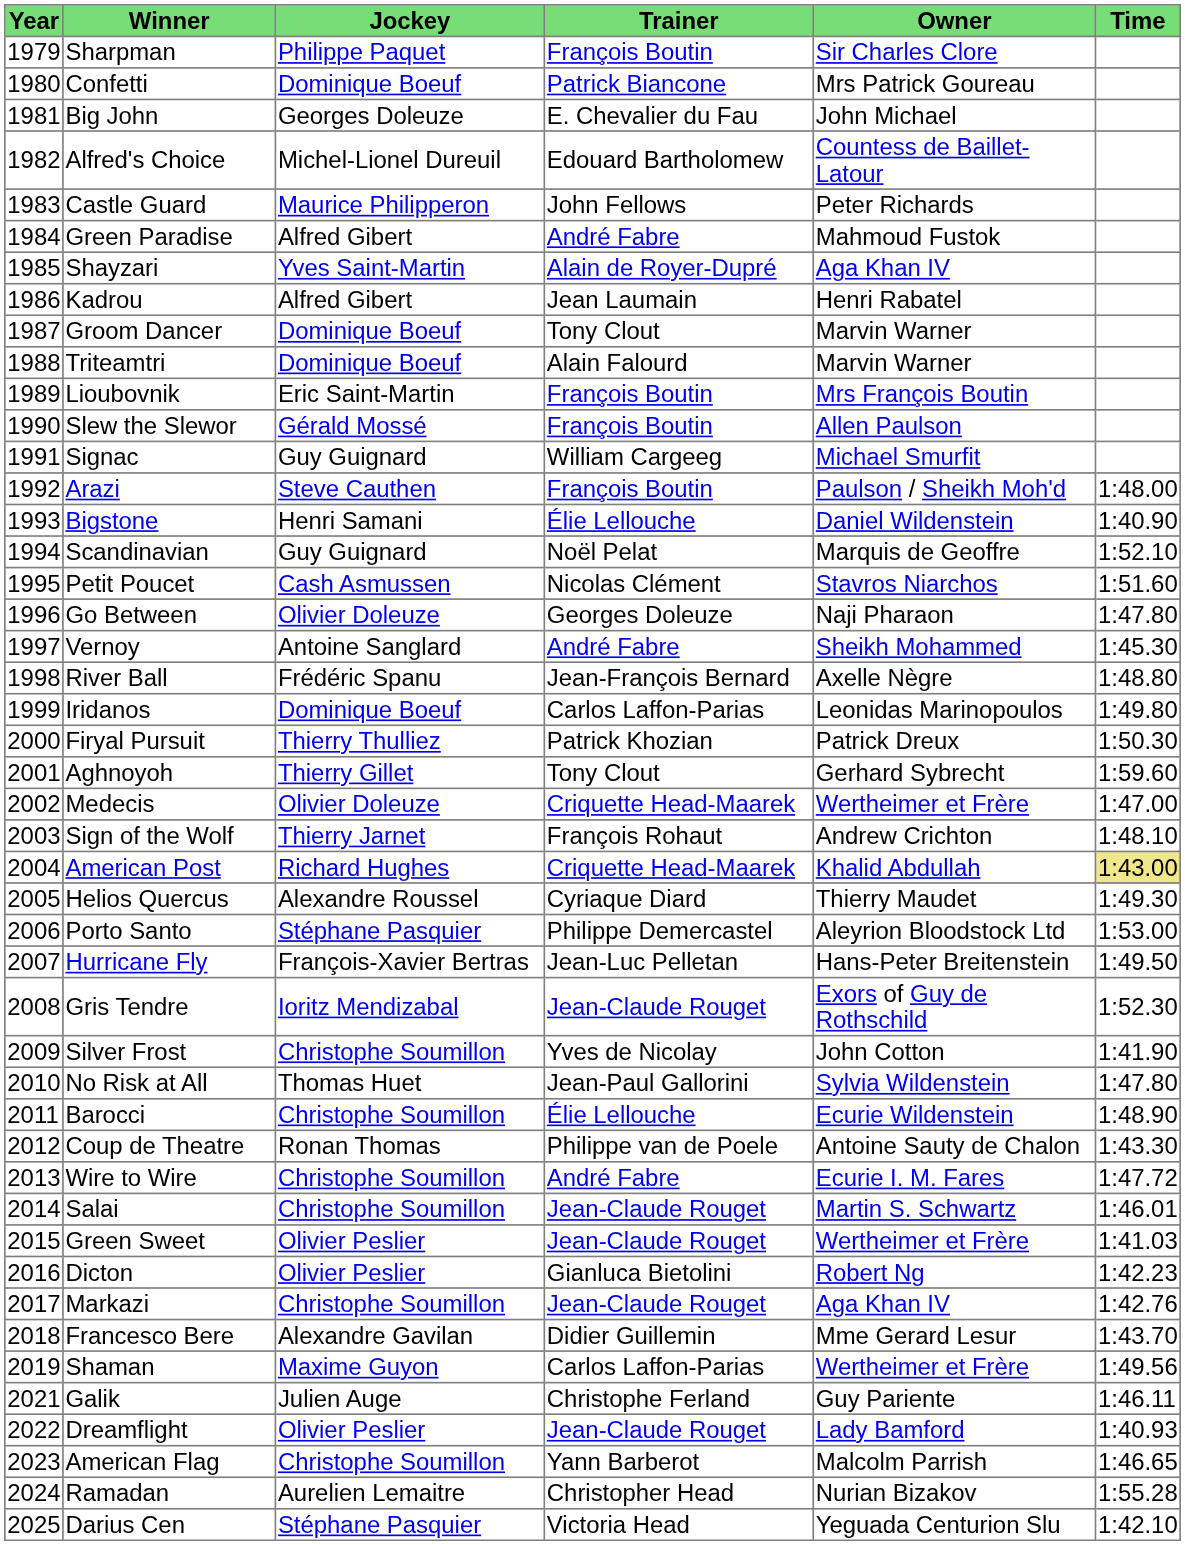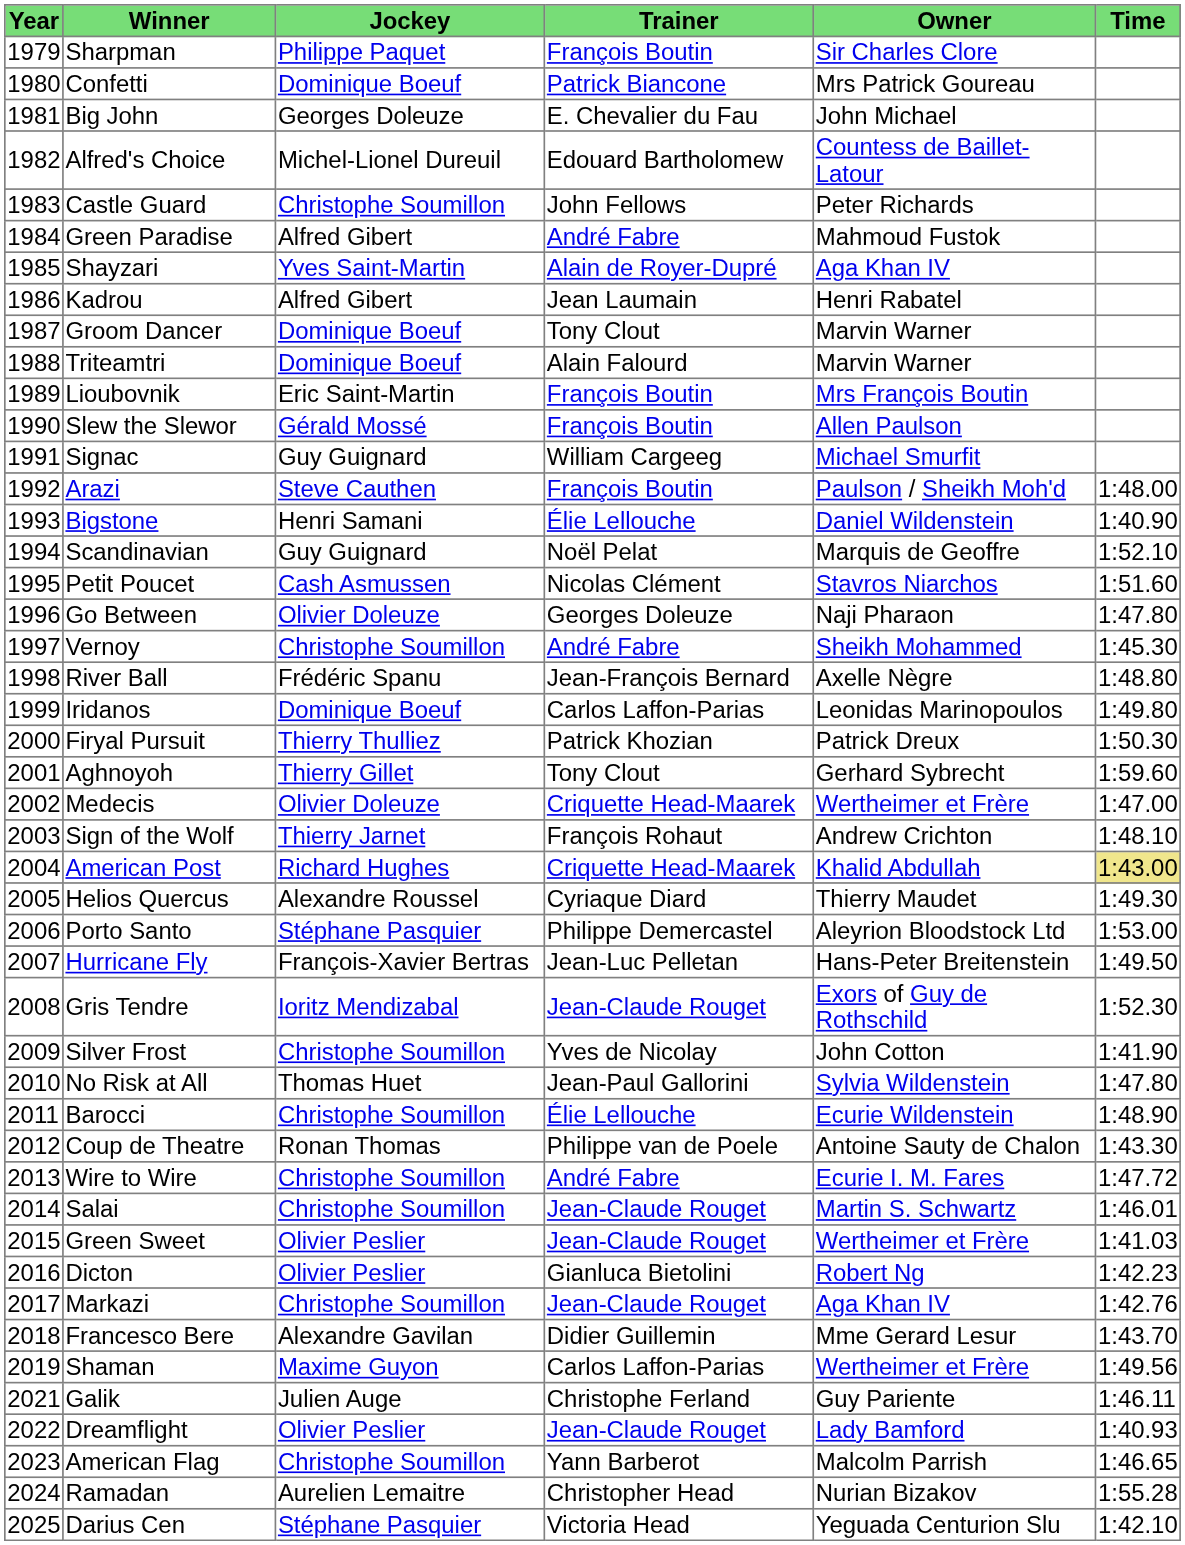Castle Guard | Jockey: Maurice Philipperon -> Christophe Soumillon
Vernoy | Jockey: Antoine Sanglard -> Christophe Soumillon
